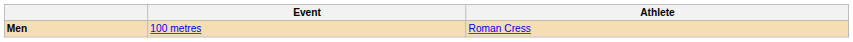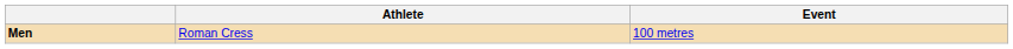columns swapped: Event <-> Athlete
